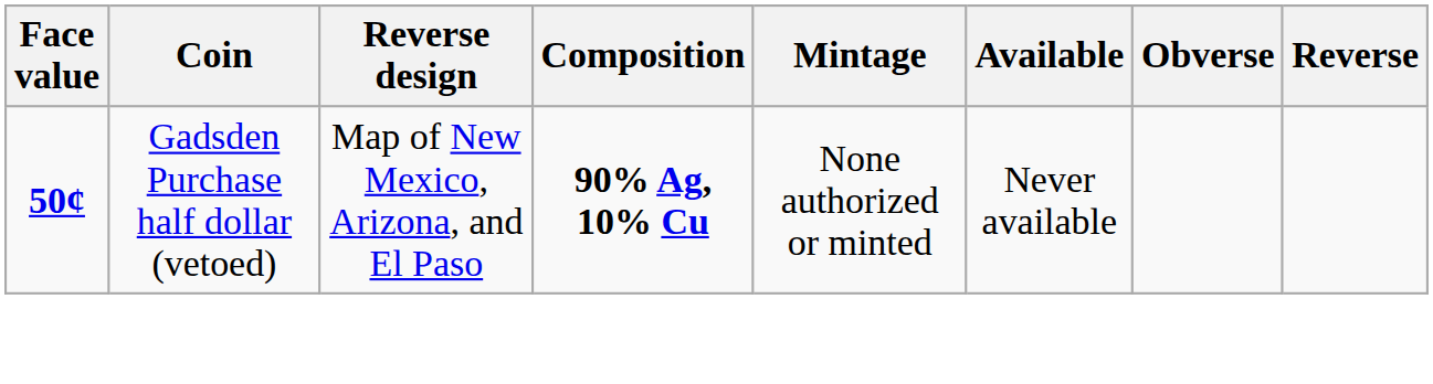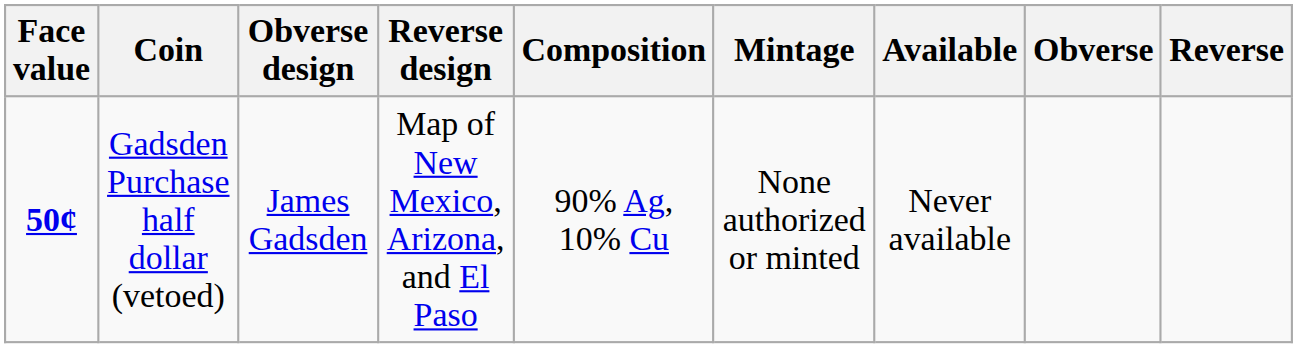+ column: Obverse design | James Gadsden
Gadsden Purchase half dollar (vetoed) | Composition: bold -> normal
